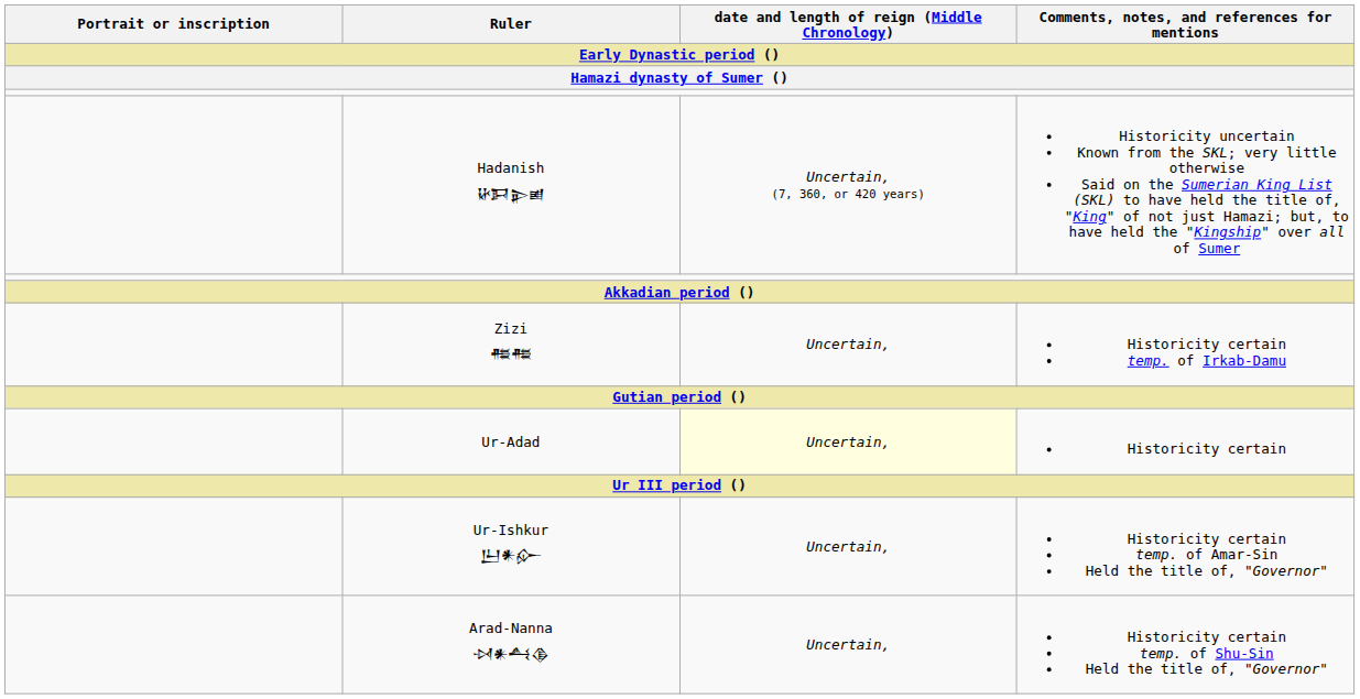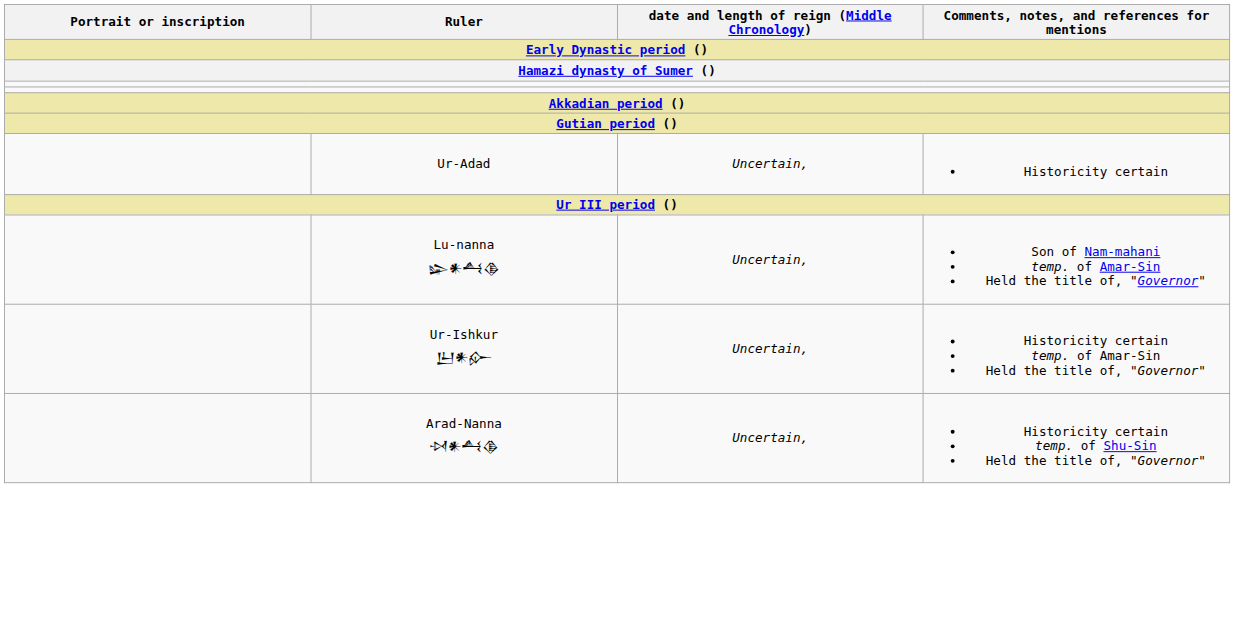- row: Hadanish 𒄩𒁕𒉌𒅖 | Uncertain, (7, 360, or 420 years) | Historicity uncertain Known from the SKL; very little otherwise Said on the Sumerian King List (SKL) to have held the title of, "King" of not just Hamazi; but, to have held the "Kingship" over all of Sumer
- row: Zizi 𒍣𒍣 | Uncertain, | Historicity certain temp. of Irkab-Damu
Ur-Adad | date and length of reign (Middle Chronology): lightyellow background -> no background
+ row: Lu-nanna 𒇽𒀭𒋀𒆠 | Uncertain, | Son of Nam-mahani temp. of Amar-Sin Held the title of, "Governor"
